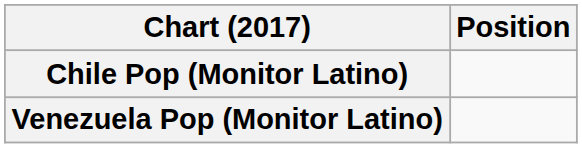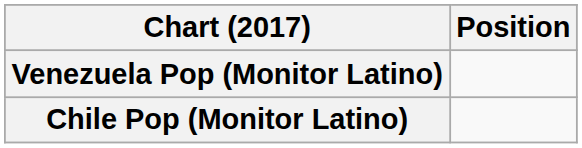rows swapped: Chile Pop (Monitor Latino) <-> Venezuela Pop (Monitor Latino)
